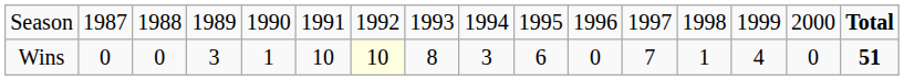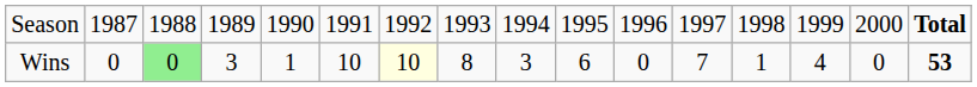Wins | column 3: no background -> lightgreen background
Wins | column 16: 51 -> 53
